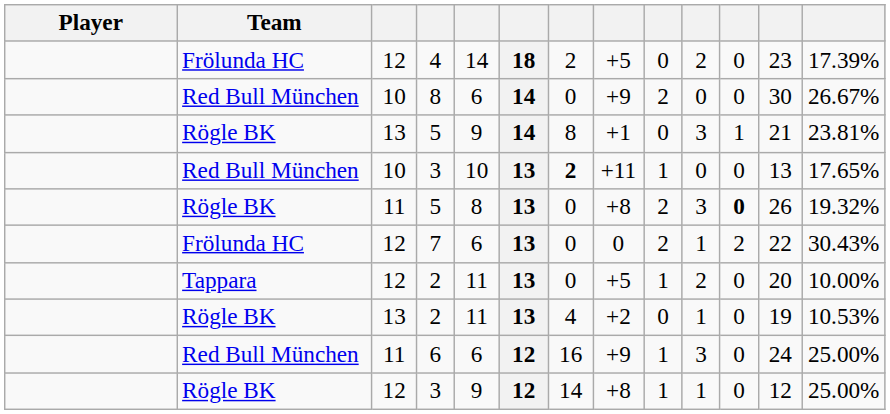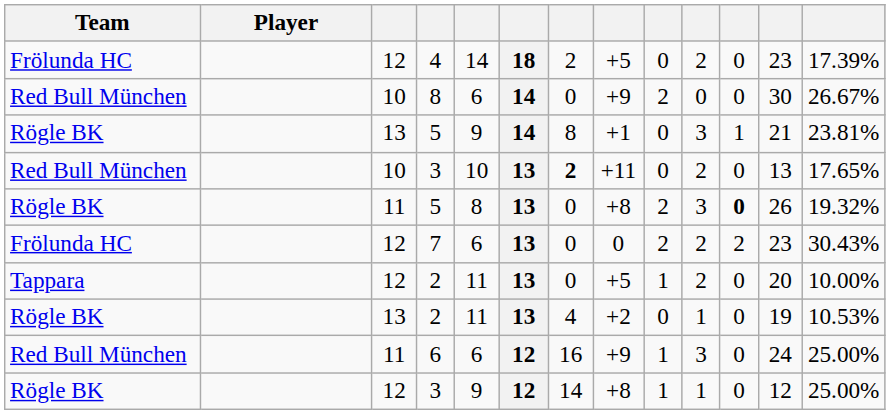columns swapped: Player <-> Team
10 / 3 | column 9: 1 -> 0
10 / 3 | column 10: 0 -> 2
7 | column 10: 1 -> 2
7 | column 12: 22 -> 23
